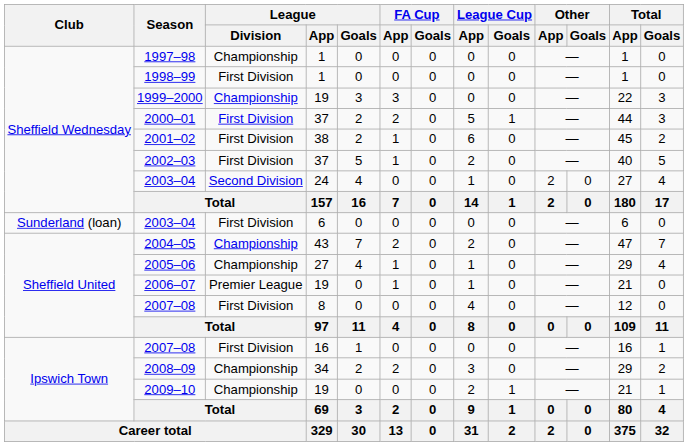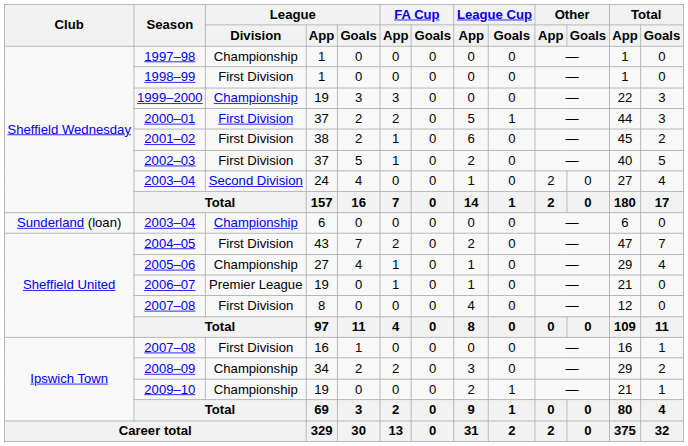2003–04 / 6 | League / Division: First Division -> Championship
2004–05 | League / Division: Championship -> First Division
